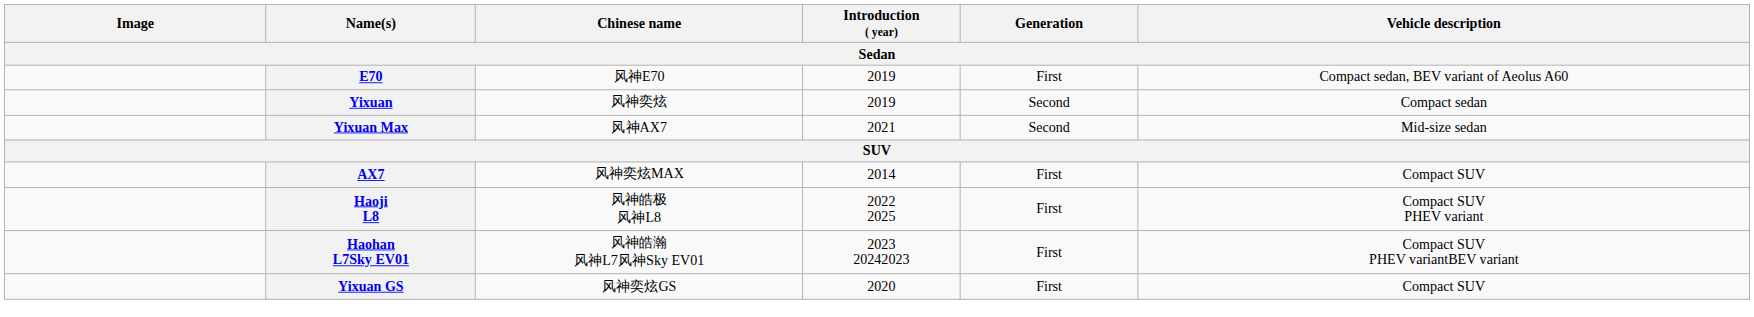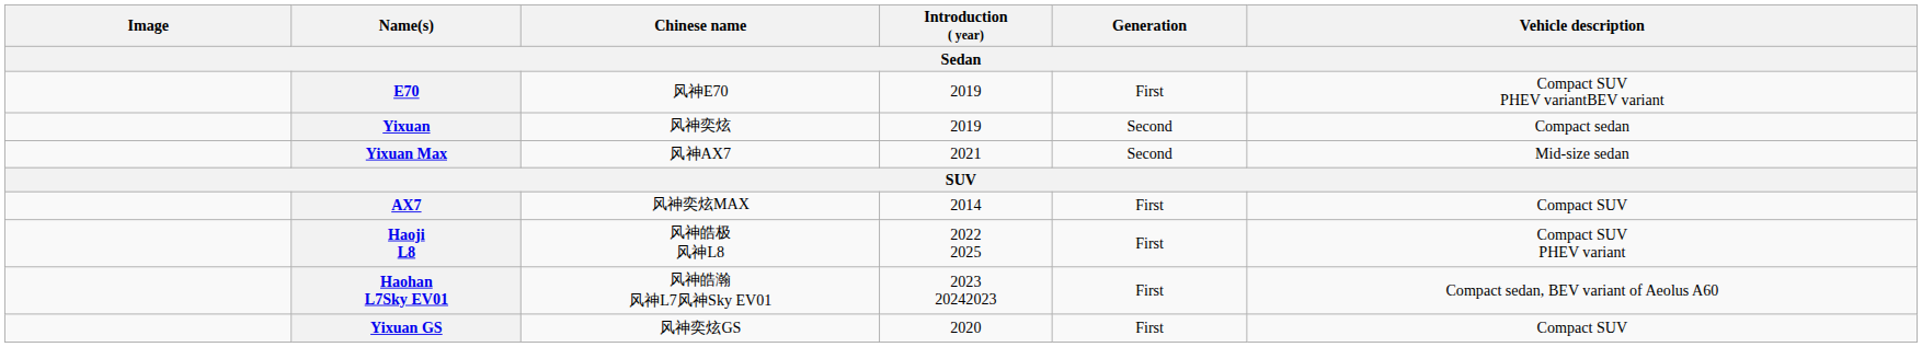E70 | Vehicle description: Compact sedan, BEV variant of Aeolus A60 -> Compact SUV PHEV variantBEV variant
Haohan L7Sky EV01 | Vehicle description: Compact SUV PHEV variantBEV variant -> Compact sedan, BEV variant of Aeolus A60
